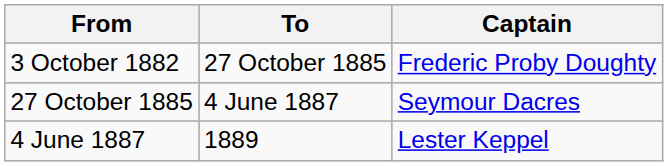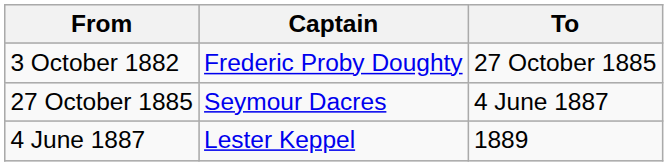columns swapped: To <-> Captain
